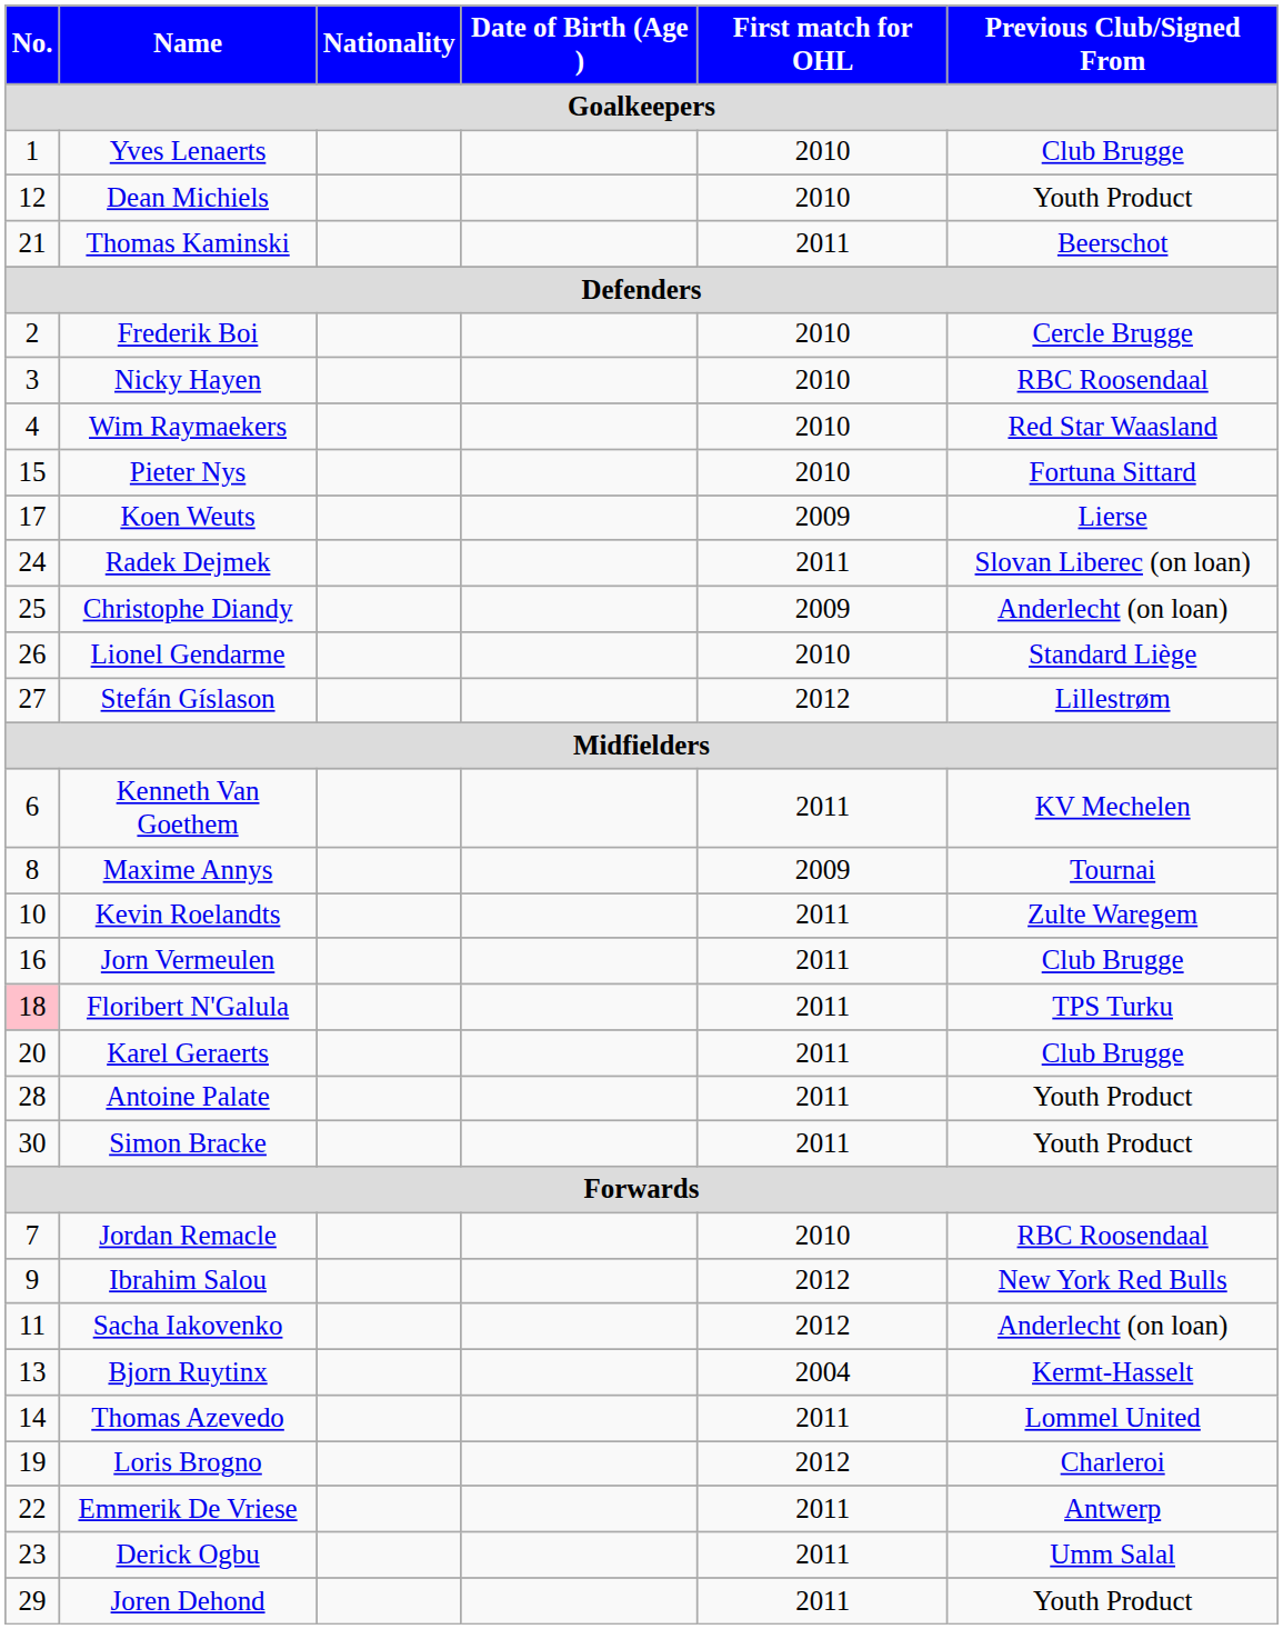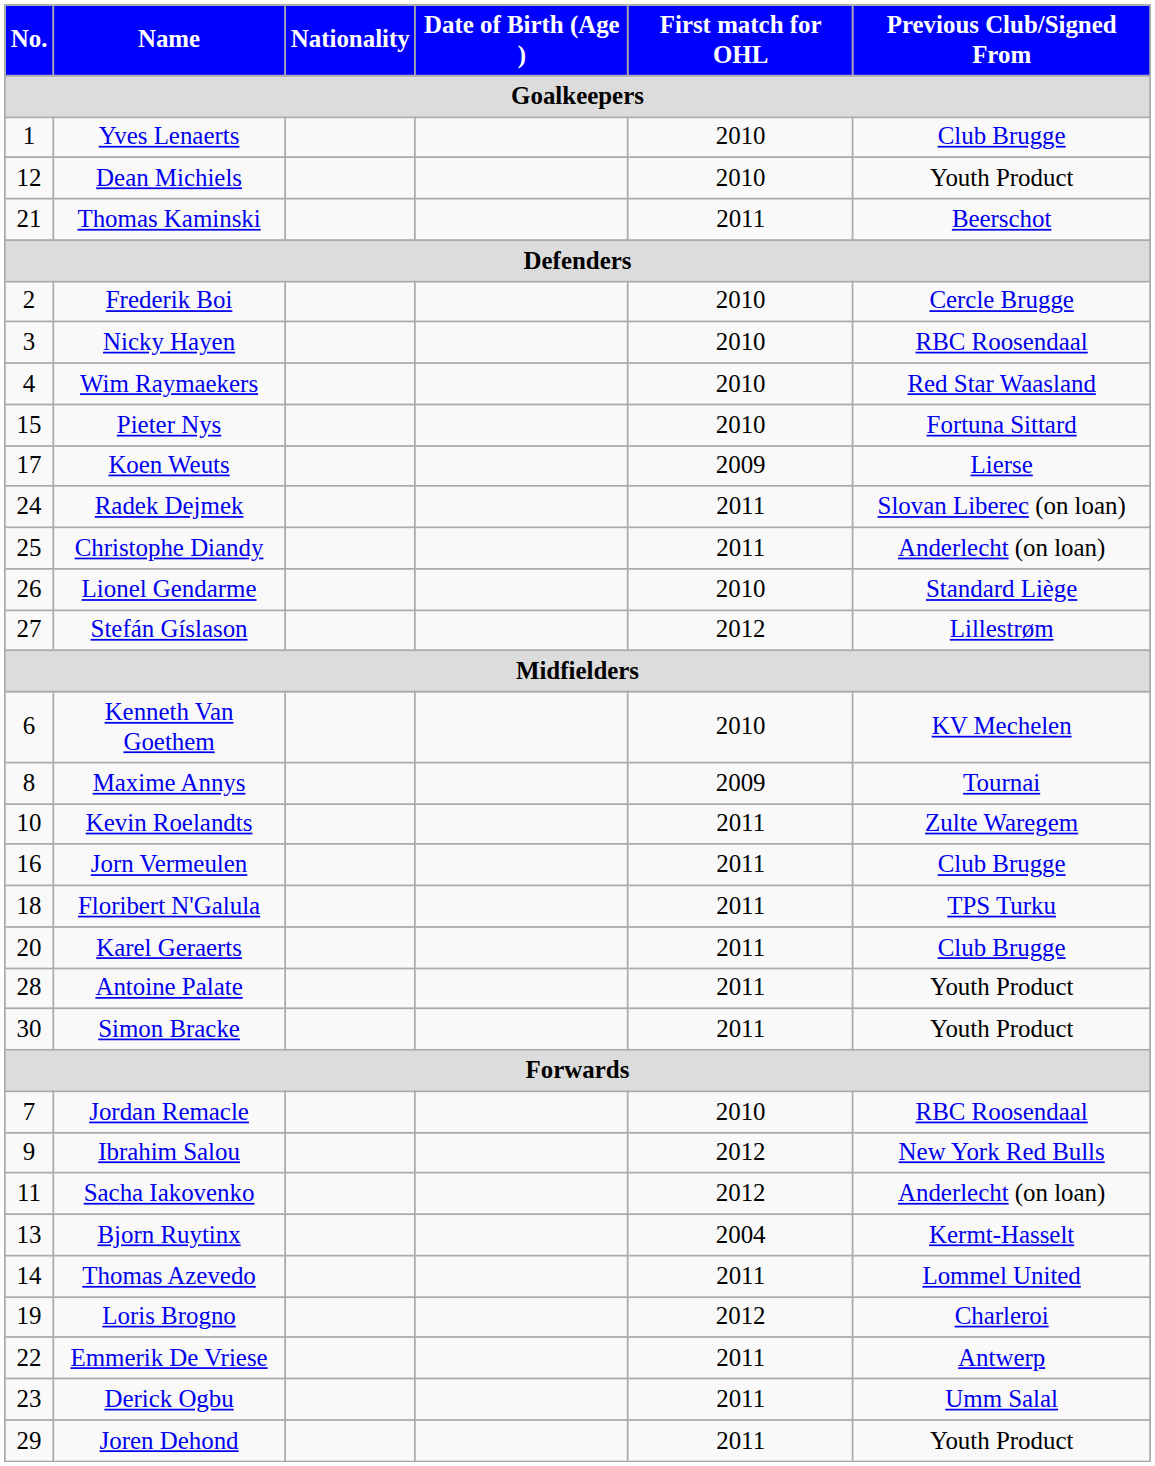Christophe Diandy | First match for OHL / Goalkeepers: 2009 -> 2011
Kenneth Van Goethem | First match for OHL / Goalkeepers: 2011 -> 2010
Floribert N'Galula | No. / Goalkeepers: pink background -> no background
